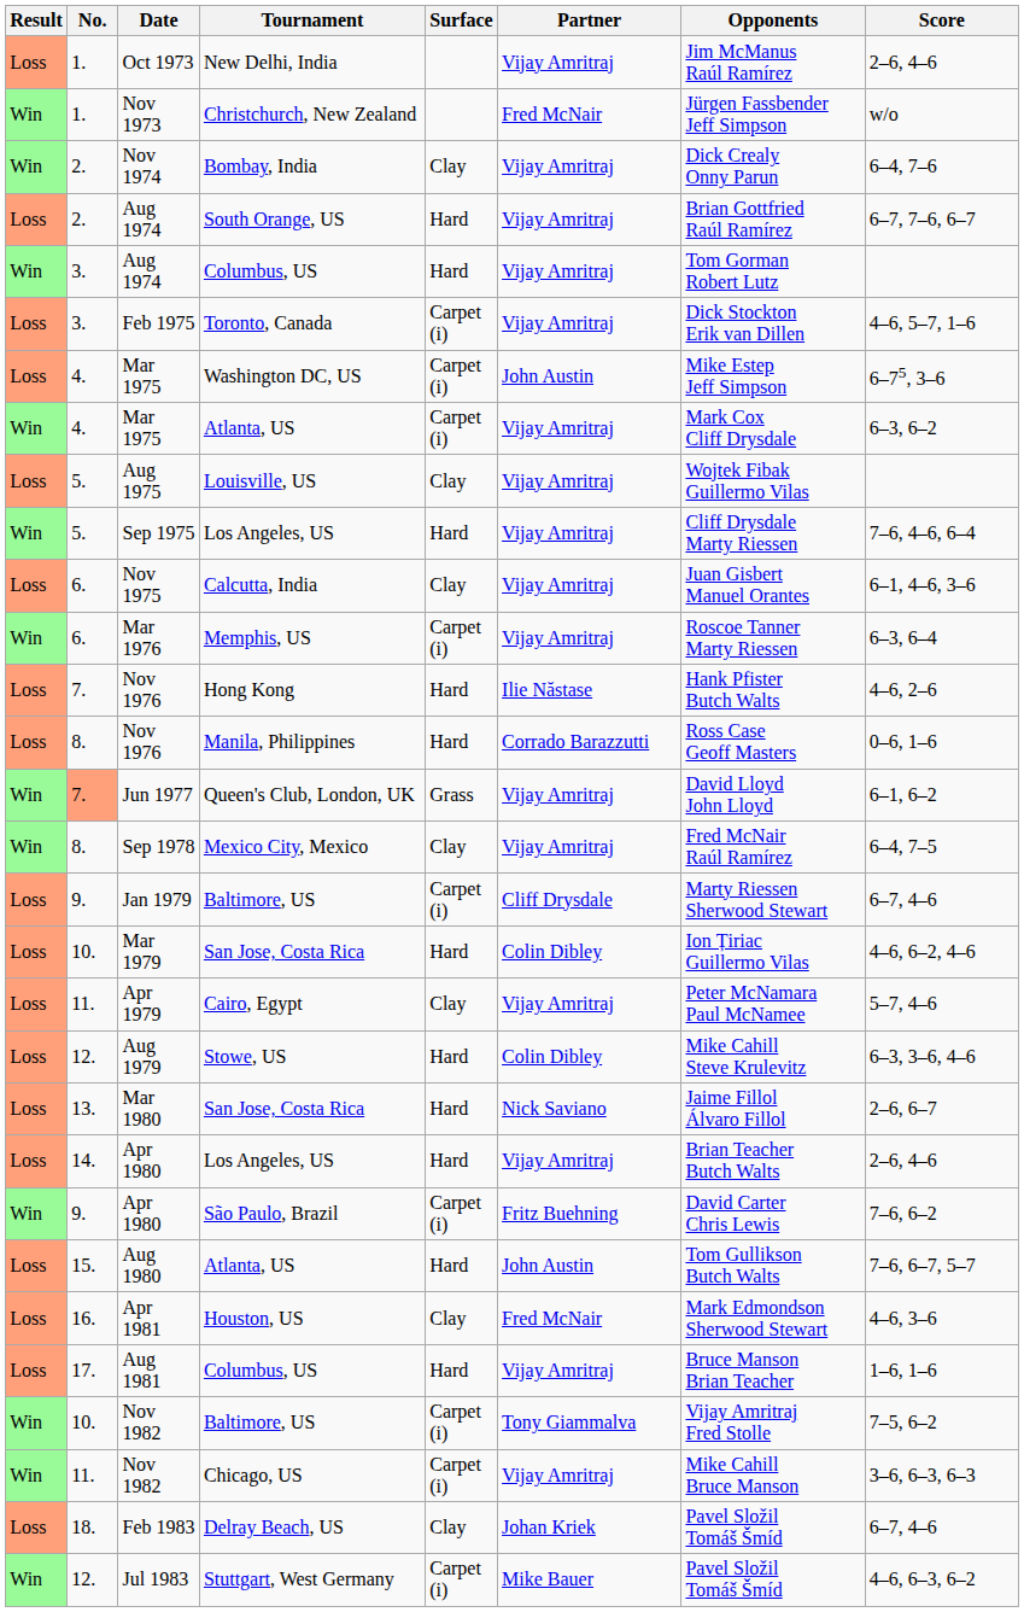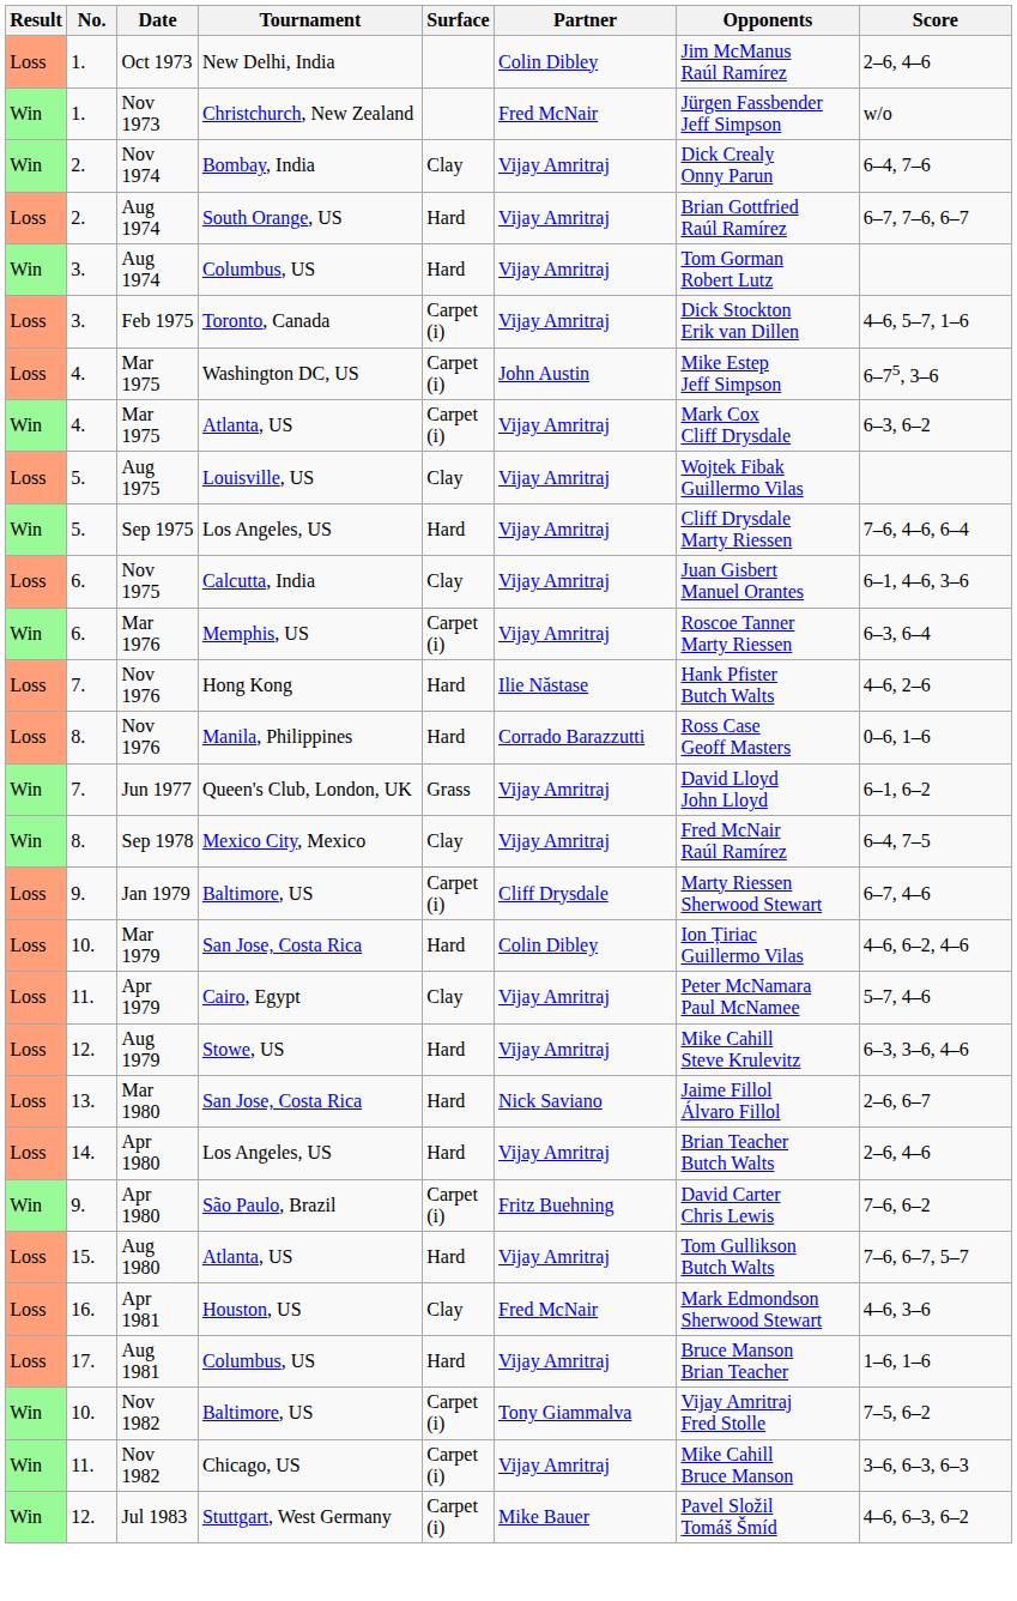Oct 1973 | Partner: Vijay Amritraj -> Colin Dibley
Jun 1977 | No.: lightsalmon background -> no background
Aug 1979 | Partner: Colin Dibley -> Vijay Amritraj
Aug 1980 | Partner: John Austin -> Vijay Amritraj
- row: Loss | 18. | Feb 1983 | Delray Beach, US | Clay | Johan Kriek | Pavel Složil Tomáš Šmíd | 6–7, 4–6
